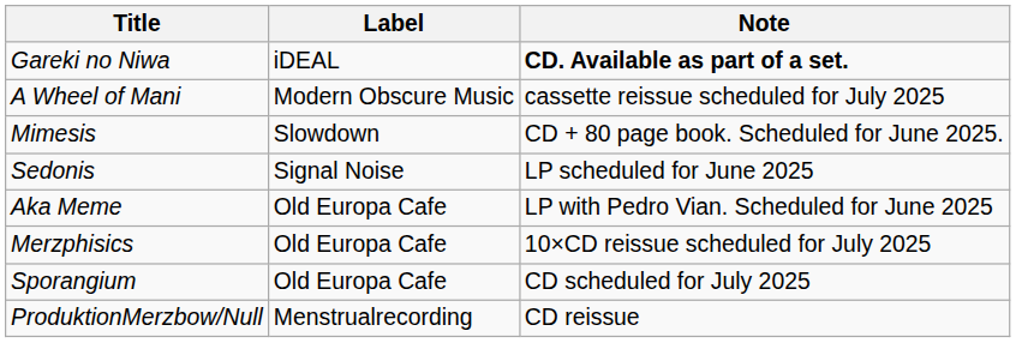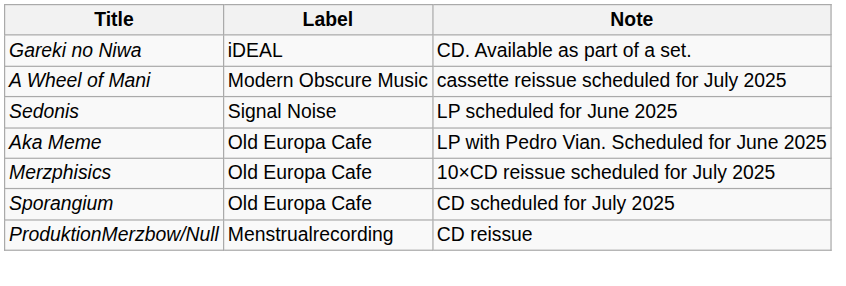Gareki no Niwa | Note: bold -> normal
- row: Mimesis | Slowdown | CD + 80 page book. Scheduled for June 2025.
